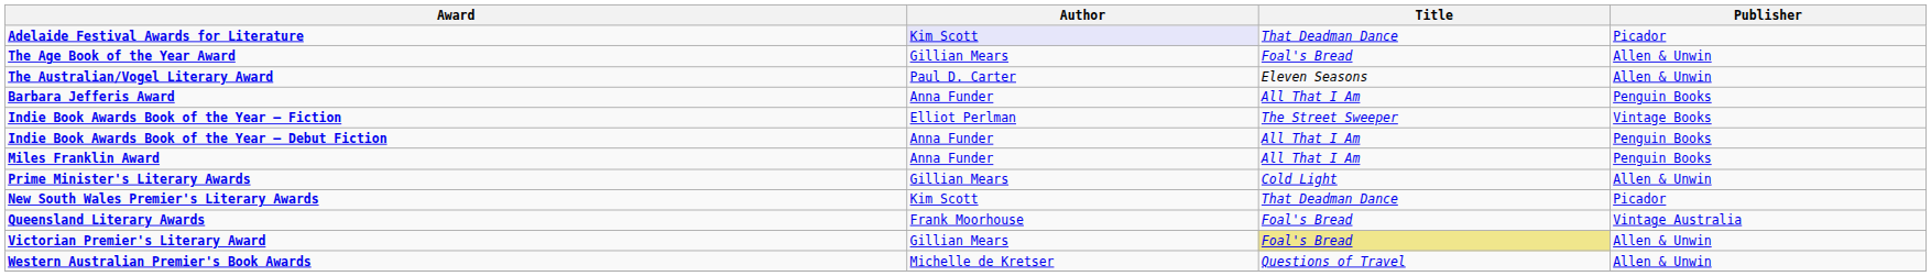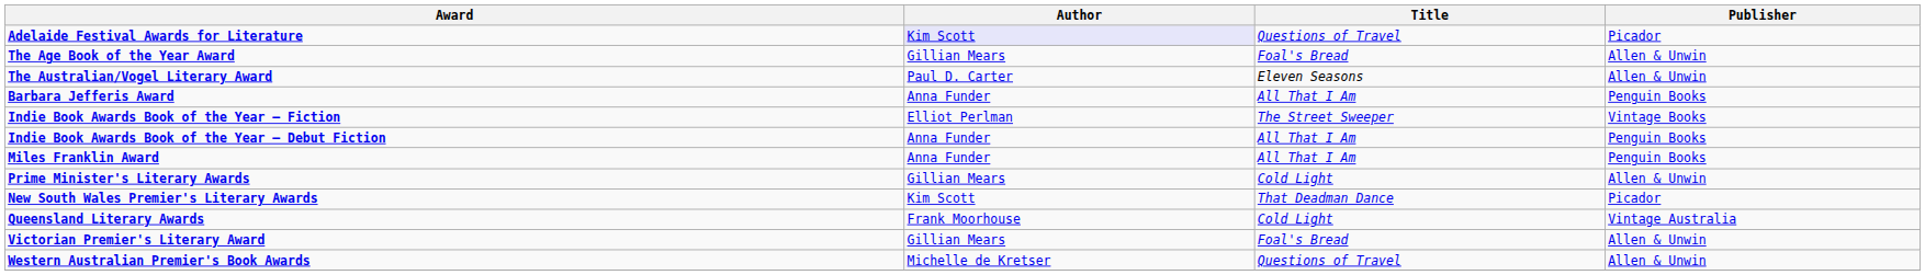Adelaide Festival Awards for Literature | Title: That Deadman Dance -> Questions of Travel
Queensland Literary Awards | Title: Foal's Bread -> Cold Light
Victorian Premier's Literary Award | Title: khaki background -> no background
